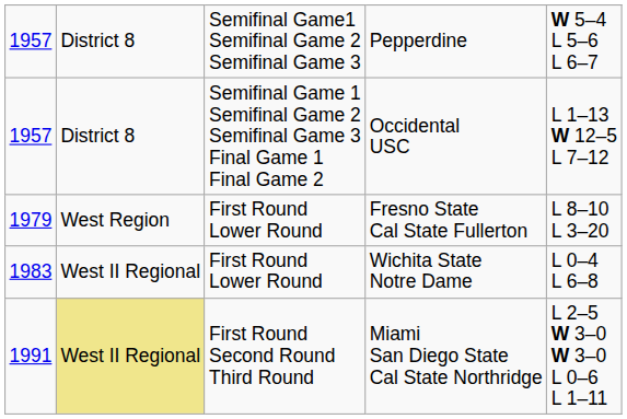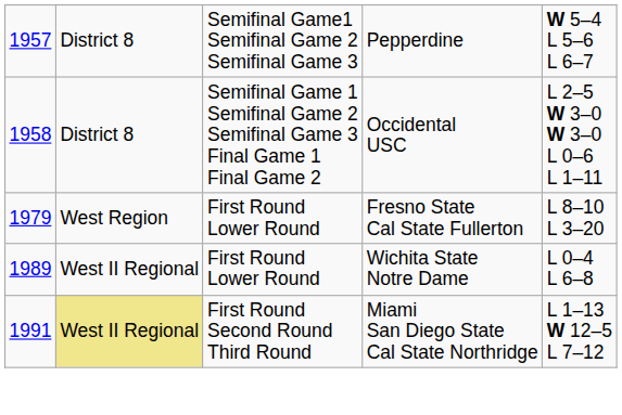Occidental USC | column 1: 1957 -> 1958
Occidental USC | column 5: L 1–13 W 12–5 L 7–12 -> L 2–5 W 3–0 W 3–0 L 0–6 L 1–11
Wichita State Notre Dame | column 1: 1983 -> 1989
Miami San Diego State Cal State Northridge | column 5: L 2–5 W 3–0 W 3–0 L 0–6 L 1–11 -> L 1–13 W 12–5 L 7–12
